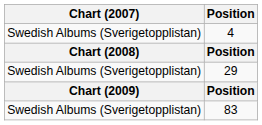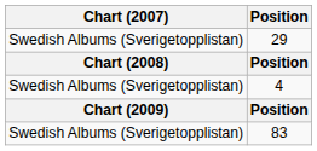rows swapped: 4 <-> 29
